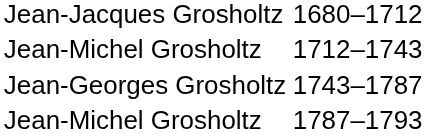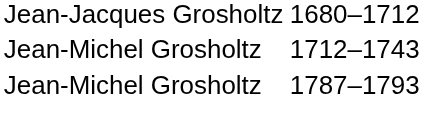- row: Jean-Georges Grosholtz | 1743–1787
